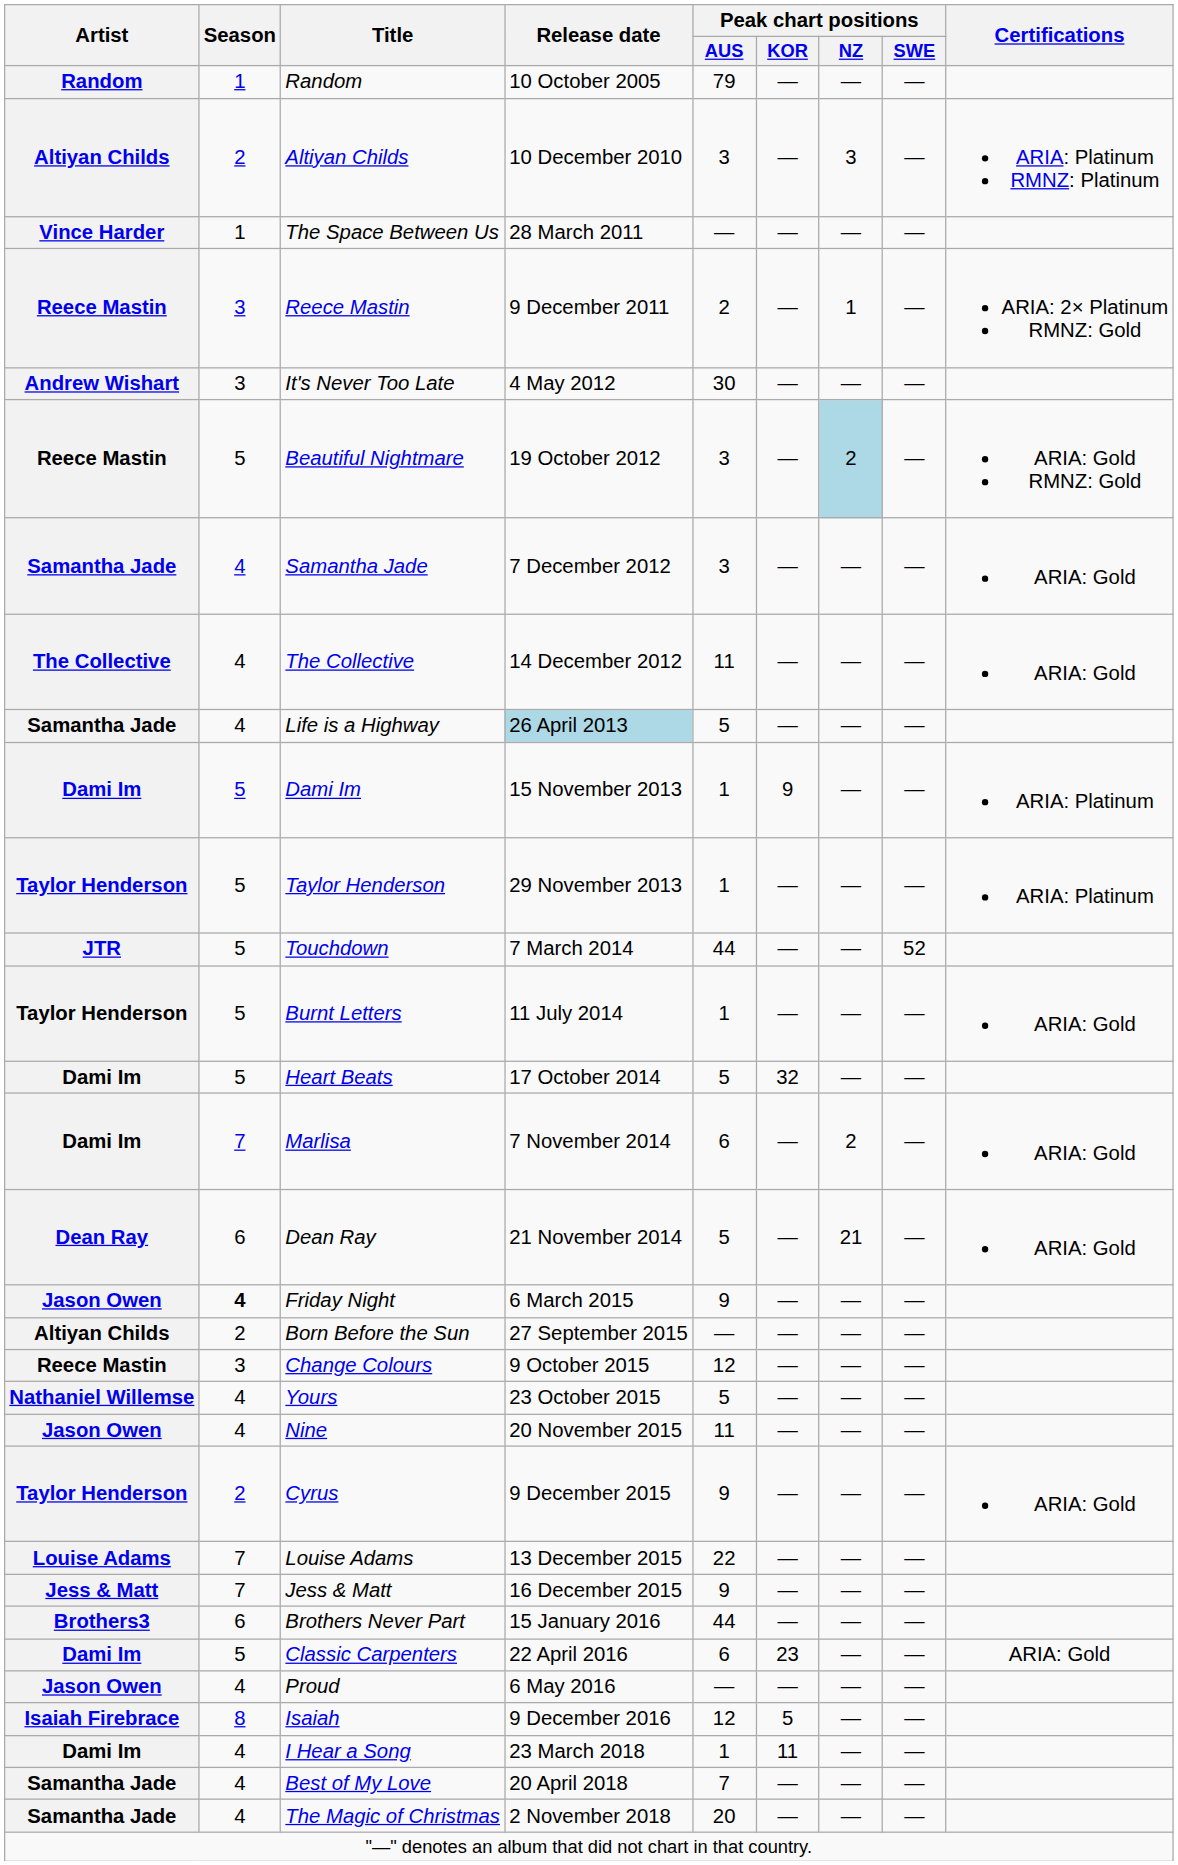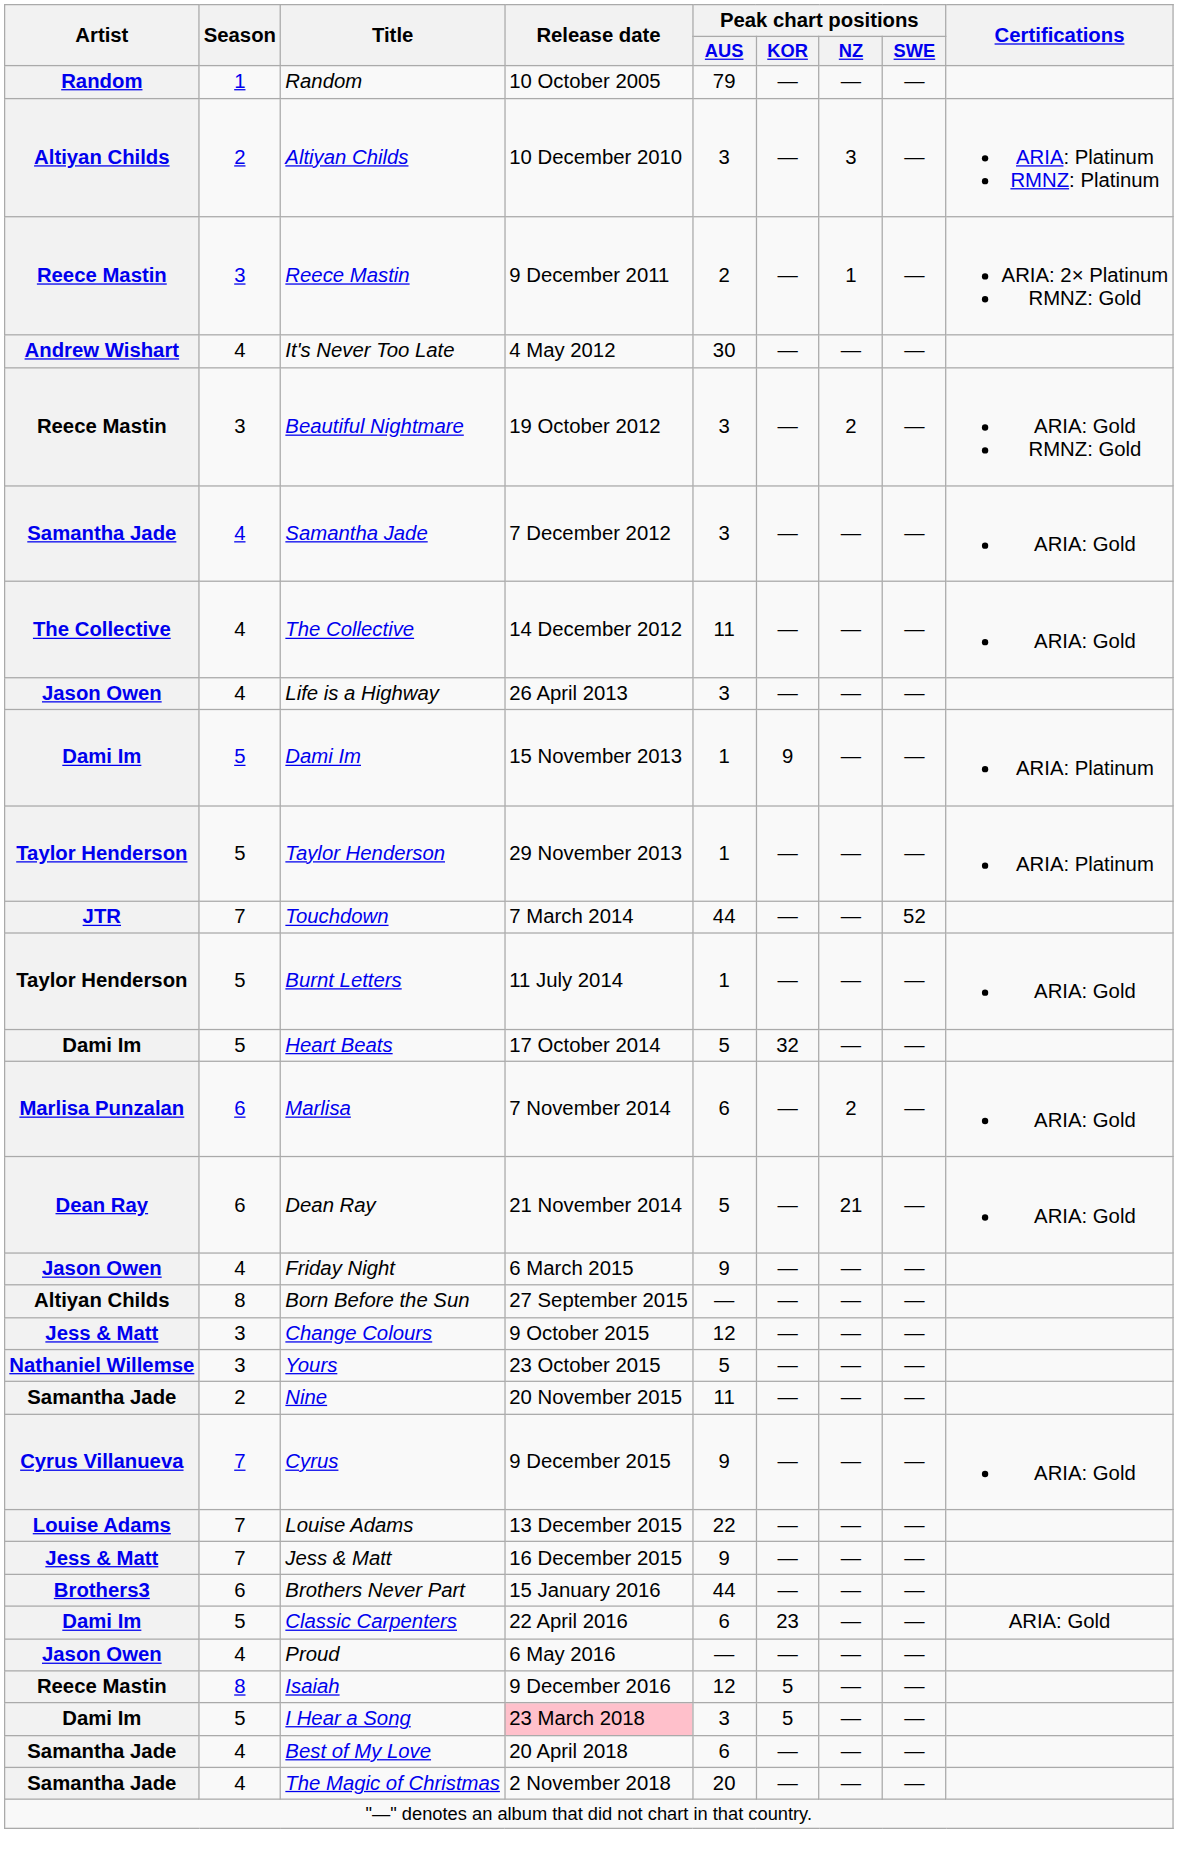- row: Vince Harder | 1 | The Space Between Us | 28 March 2011 | — | — | — | —
It's Never Too Late | Season: 3 -> 4
Beautiful Nightmare | Season: 5 -> 3
Beautiful Nightmare | Peak chart positions / NZ: lightblue background -> no background
Life is a Highway | Artist: Samantha Jade -> Jason Owen
Life is a Highway | Release date: lightblue background -> no background
Life is a Highway | Peak chart positions / AUS: 5 -> 3
Touchdown | Season: 5 -> 7
Marlisa | Artist: Dami Im -> Marlisa Punzalan
Marlisa | Season: 7 -> 6
Friday Night | Season: bold -> normal
Born Before the Sun | Season: 2 -> 8
Change Colours | Artist: Reece Mastin -> Jess & Matt
Yours | Season: 4 -> 3
Nine | Artist: Jason Owen -> Samantha Jade
Nine | Season: 4 -> 2
Cyrus | Artist: Taylor Henderson -> Cyrus Villanueva
Cyrus | Season: 2 -> 7
Isaiah | Artist: Isaiah Firebrace -> Reece Mastin
I Hear a Song | Season: 4 -> 5
I Hear a Song | Release date: no background -> pink background
I Hear a Song | Peak chart positions / AUS: 1 -> 3
I Hear a Song | Peak chart positions / KOR: 11 -> 5
Best of My Love | Peak chart positions / AUS: 7 -> 6
